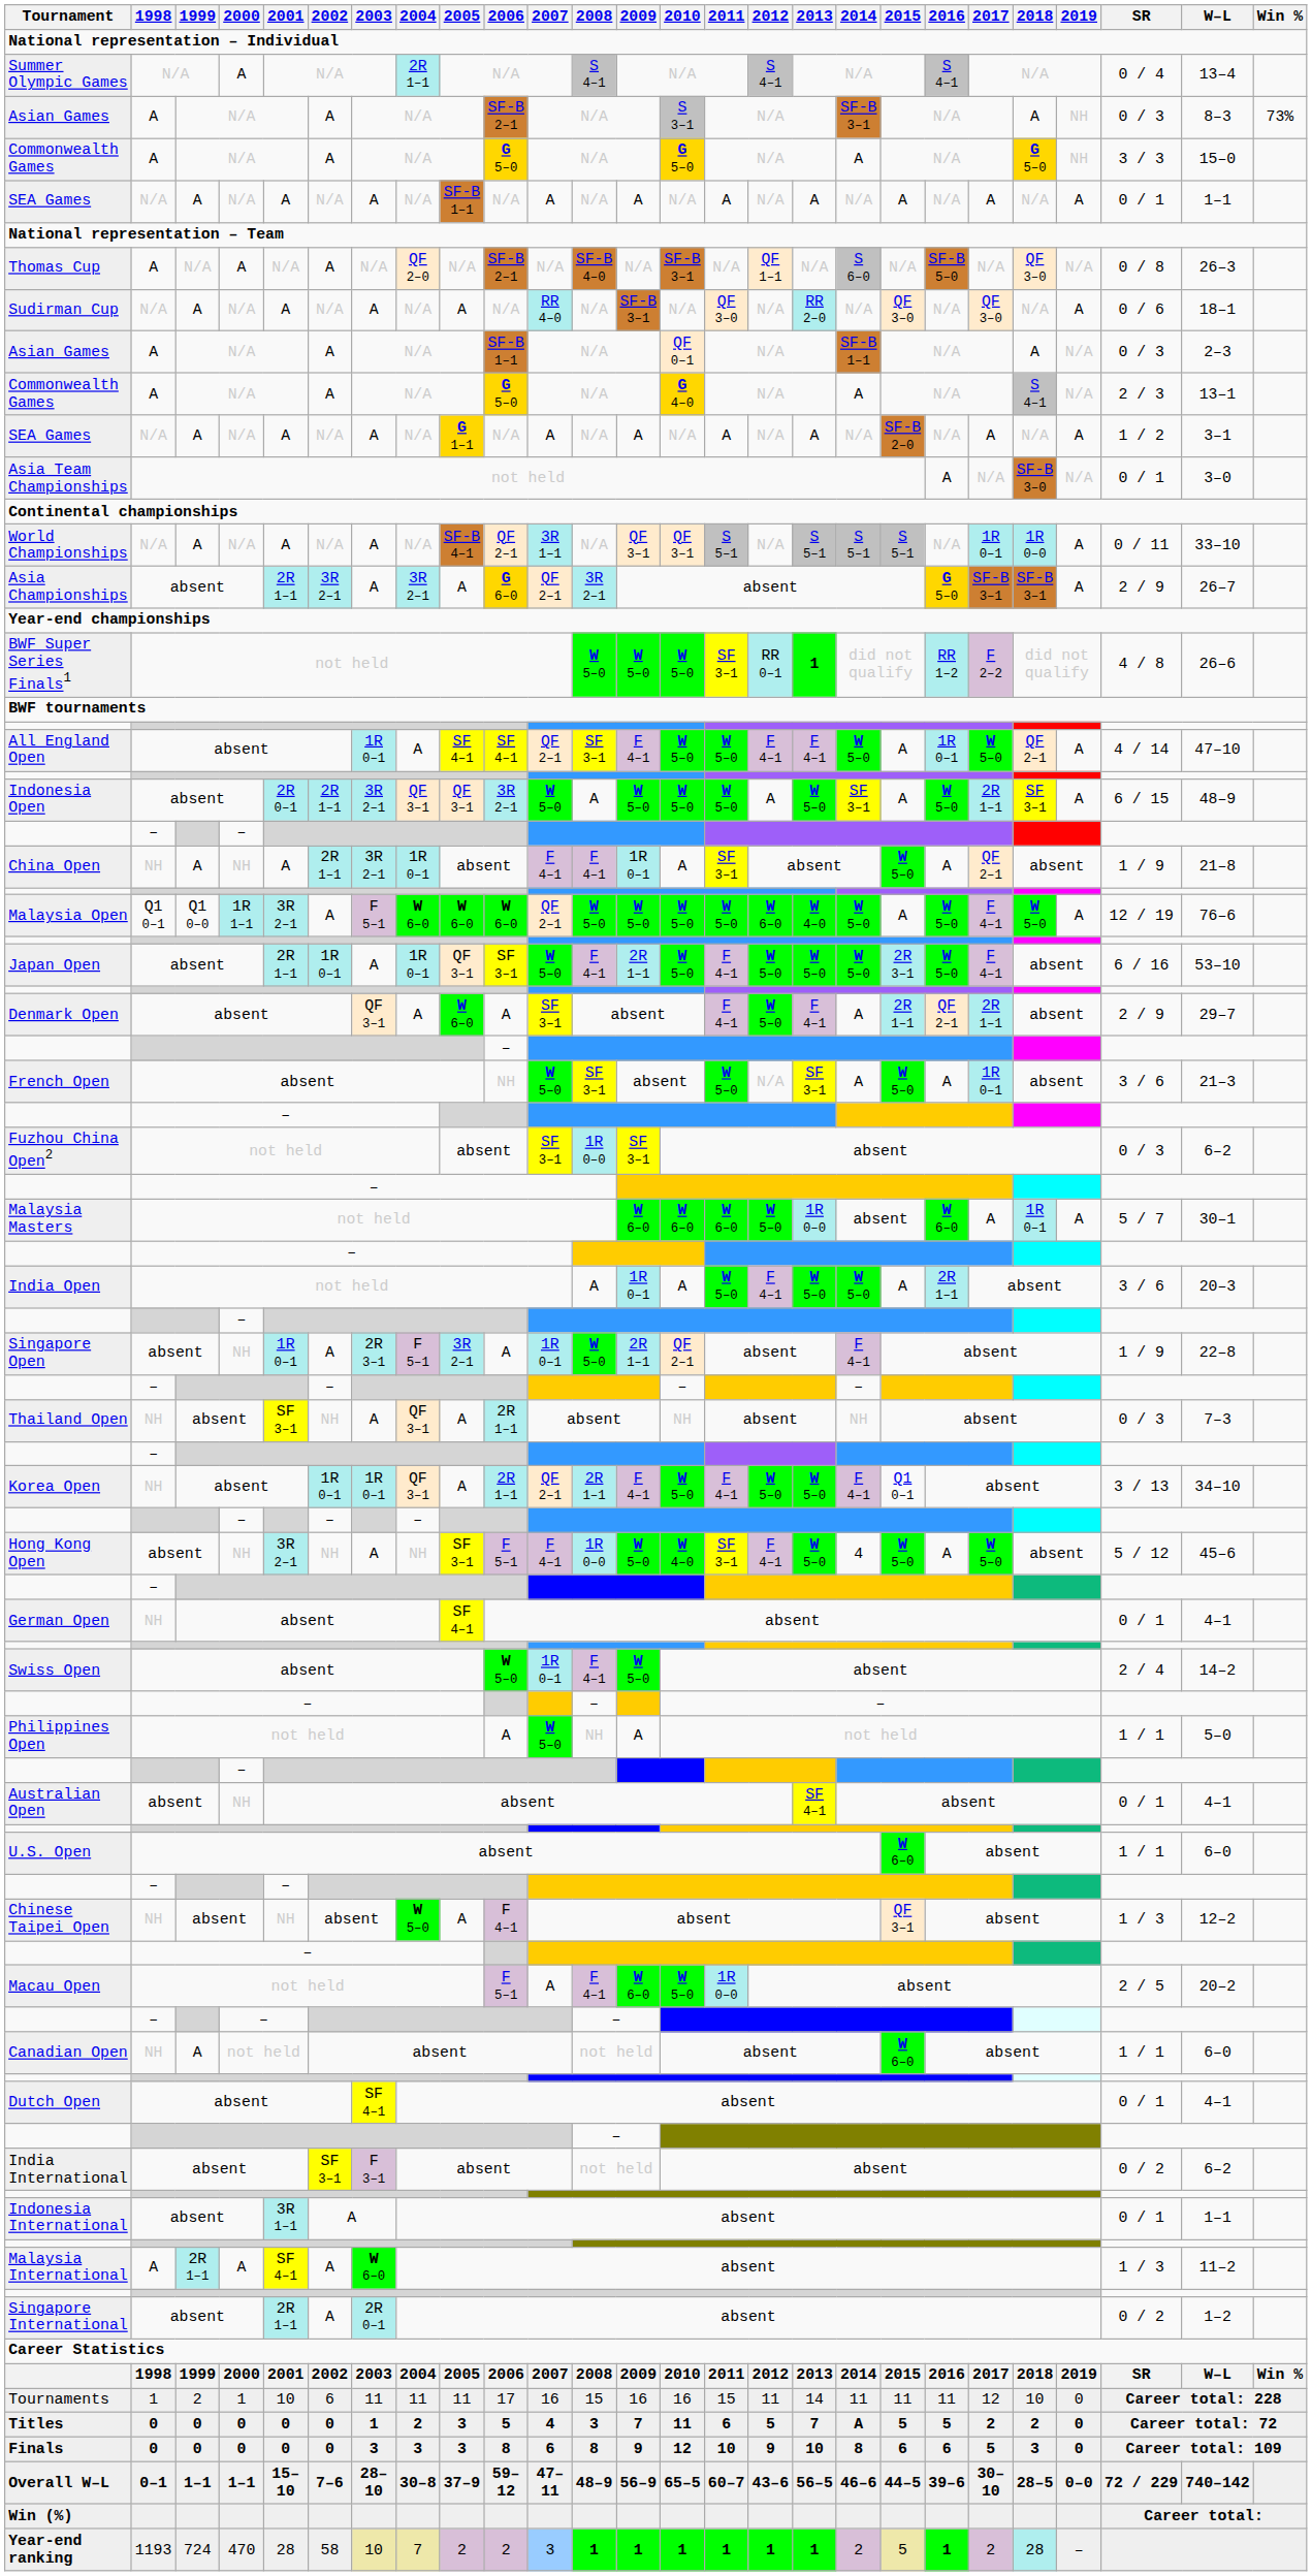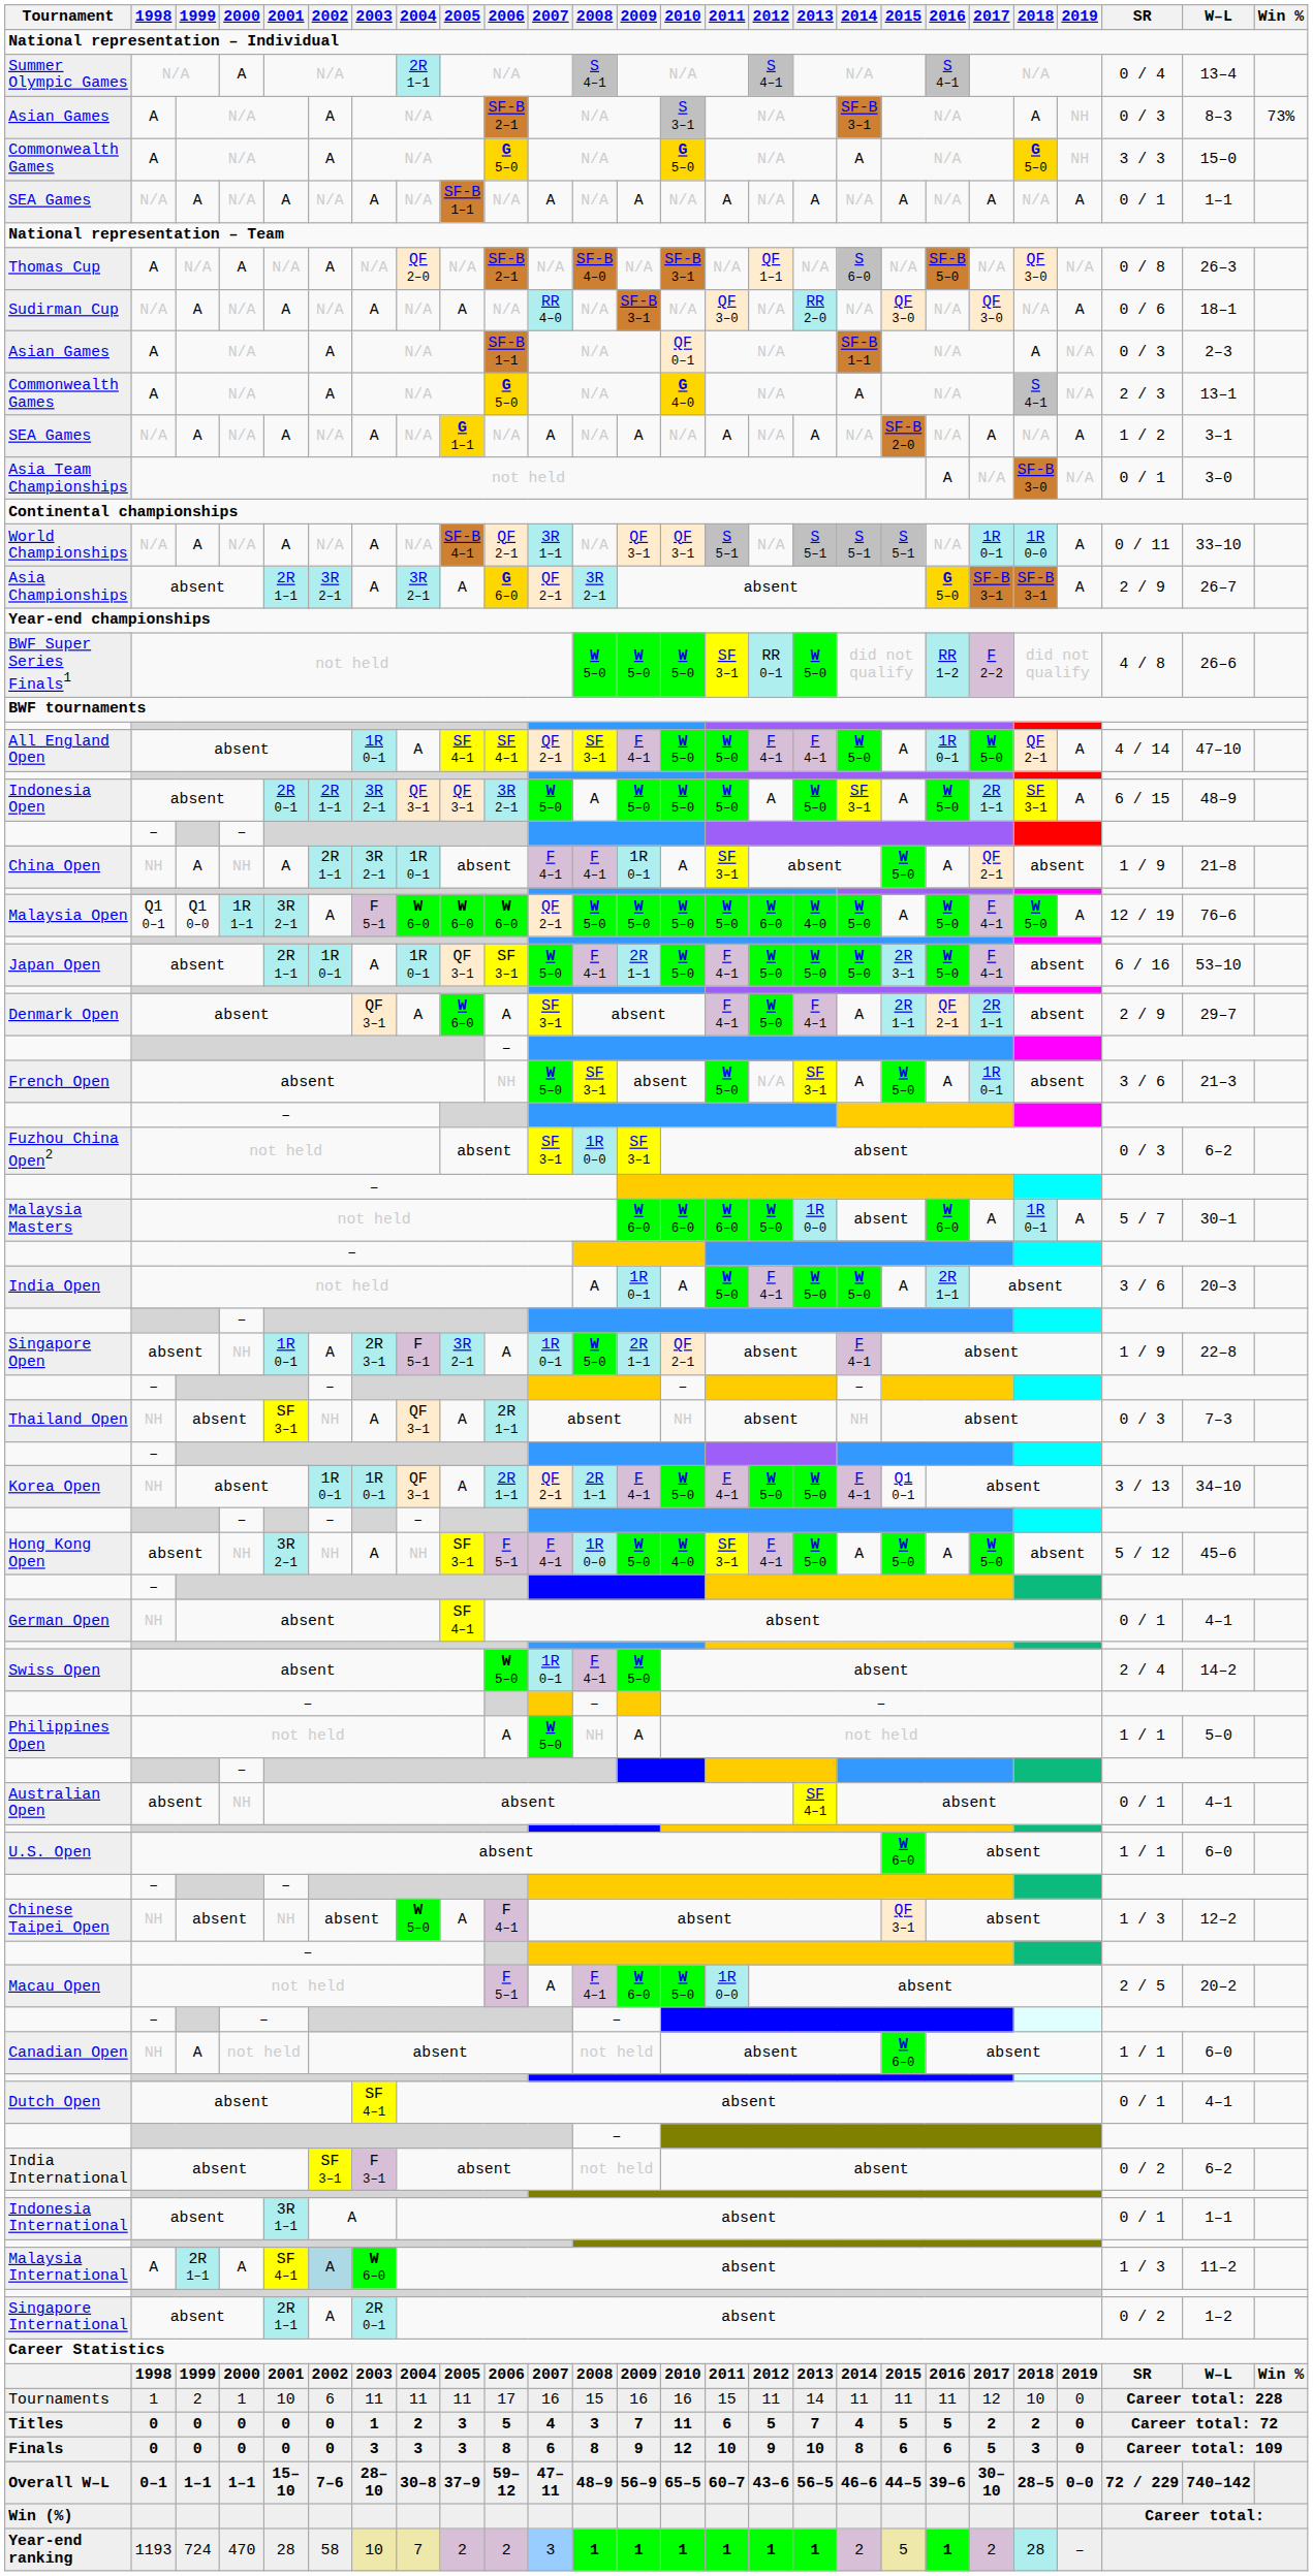BWF Super Series Finals1 | 2013: 1 -> W 5–0
Hong Kong Open | 2014: 4 -> A
Malaysia International | 2002: no background -> lightblue background
Titles | 2014: A -> 4
